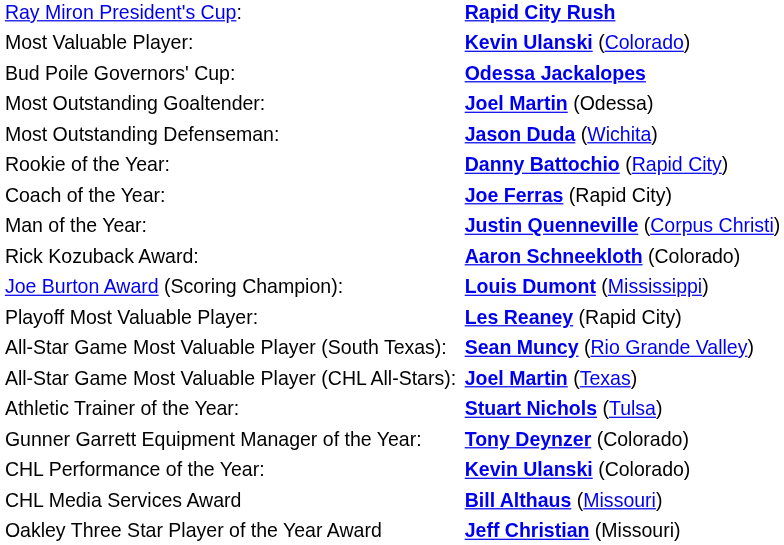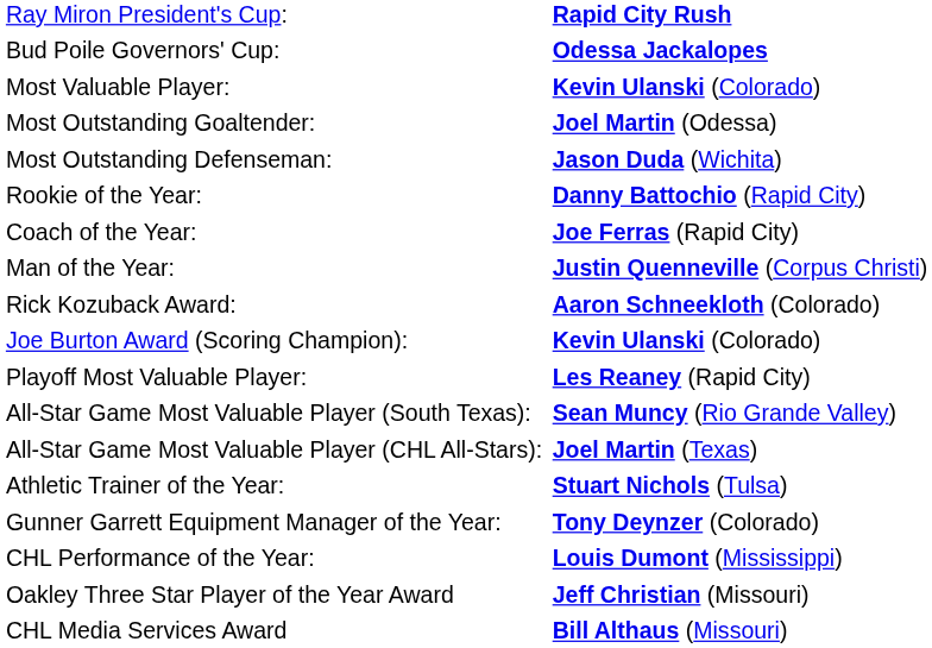rows swapped: Bud Poile Governors' Cup: <-> Most Valuable Player:
Joe Burton Award (Scoring Champion): | column 2: Louis Dumont (Mississippi) -> Kevin Ulanski (Colorado)
CHL Performance of the Year: | column 2: Kevin Ulanski (Colorado) -> Louis Dumont (Mississippi)
rows swapped: CHL Media Services Award <-> Oakley Three Star Player of the Year Award
